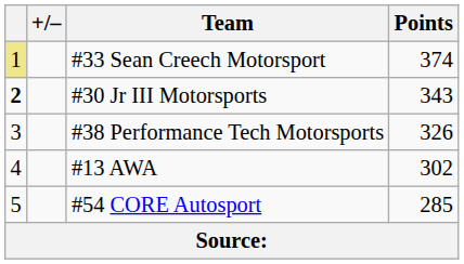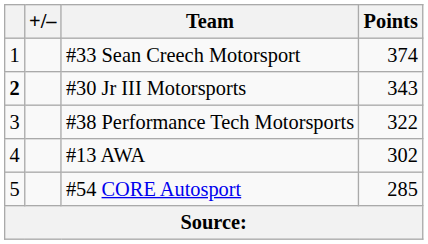#33 Sean Creech Motorsport | column 1: khaki background -> no background
#38 Performance Tech Motorsports | Points: 326 -> 322
